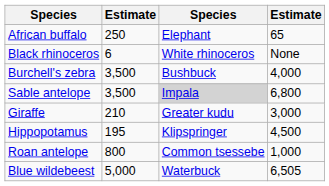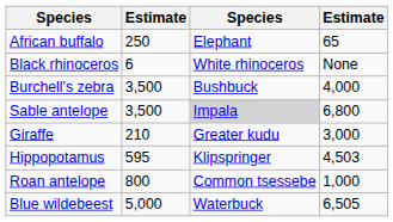Hippopotamus | column 2: 195 -> 595
Hippopotamus | column 4: 4,500 -> 4,503
